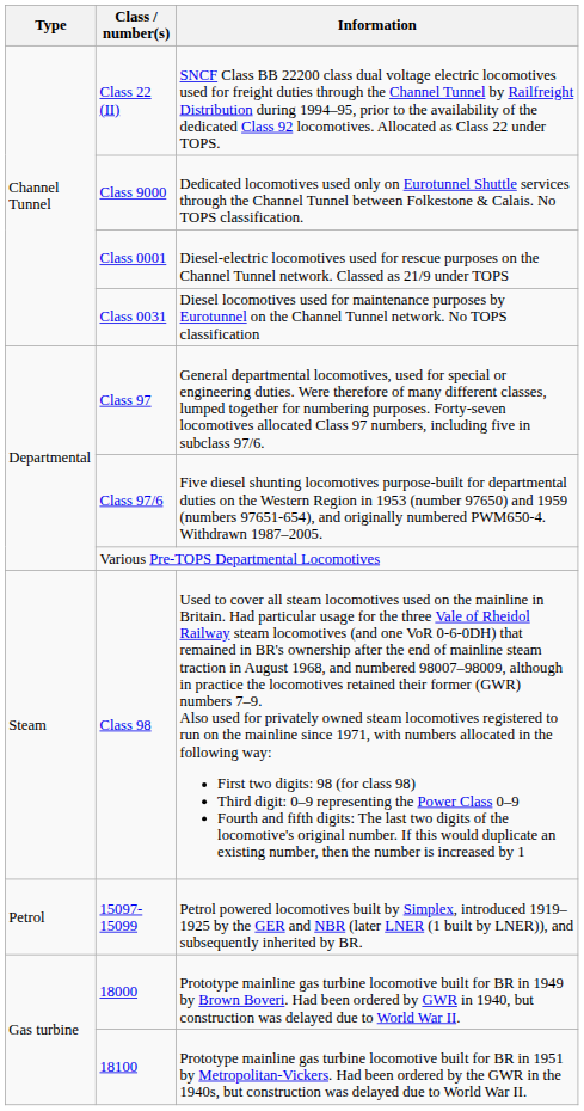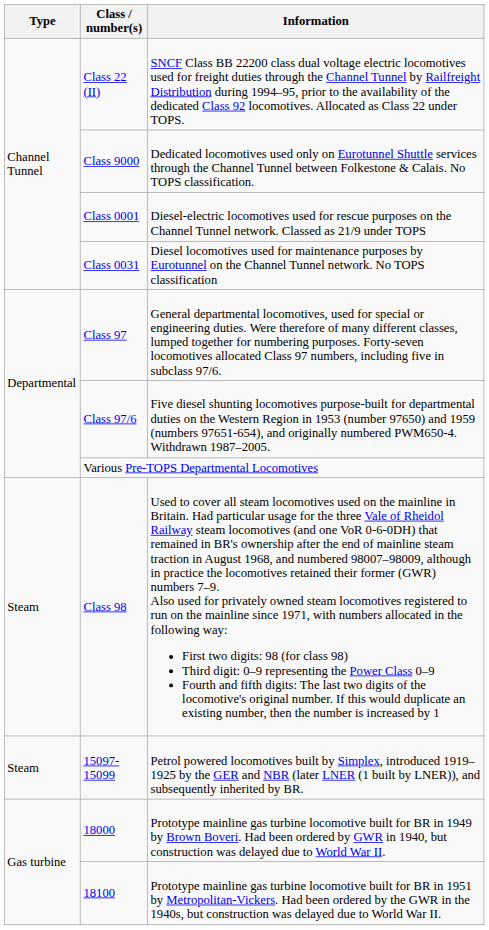15097-15099 | Type: Petrol -> Steam
